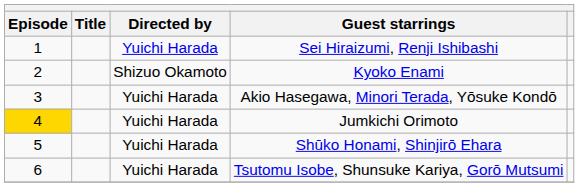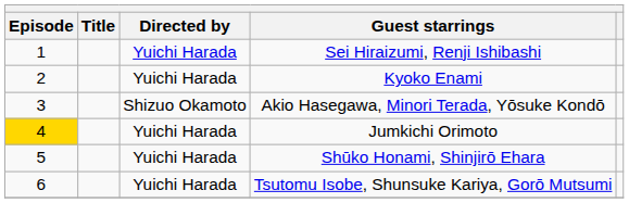Kyoko Enami | Directed by: Shizuo Okamoto -> Yuichi Harada
Akio Hasegawa, Minori Terada, Yōsuke Kondō | Directed by: Yuichi Harada -> Shizuo Okamoto
